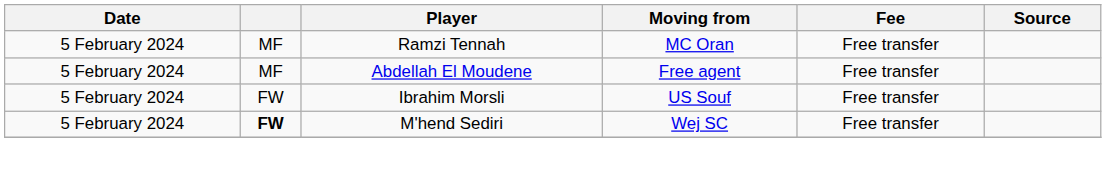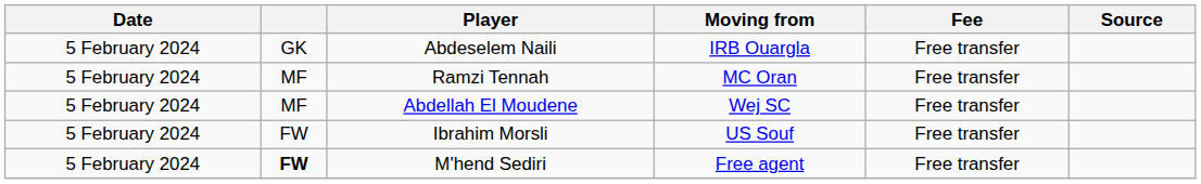+ row: 5 February 2024 | GK | Abdeselem Naili | IRB Ouargla | Free transfer
Abdellah El Moudene | Moving from: Free agent -> Wej SC
M'hend Sediri | Moving from: Wej SC -> Free agent
